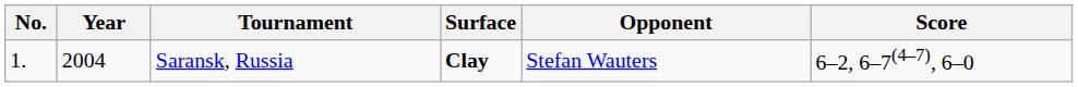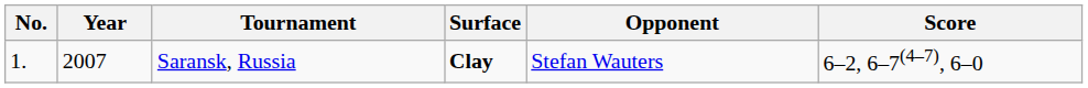Saransk, Russia | Year: 2004 -> 2007
